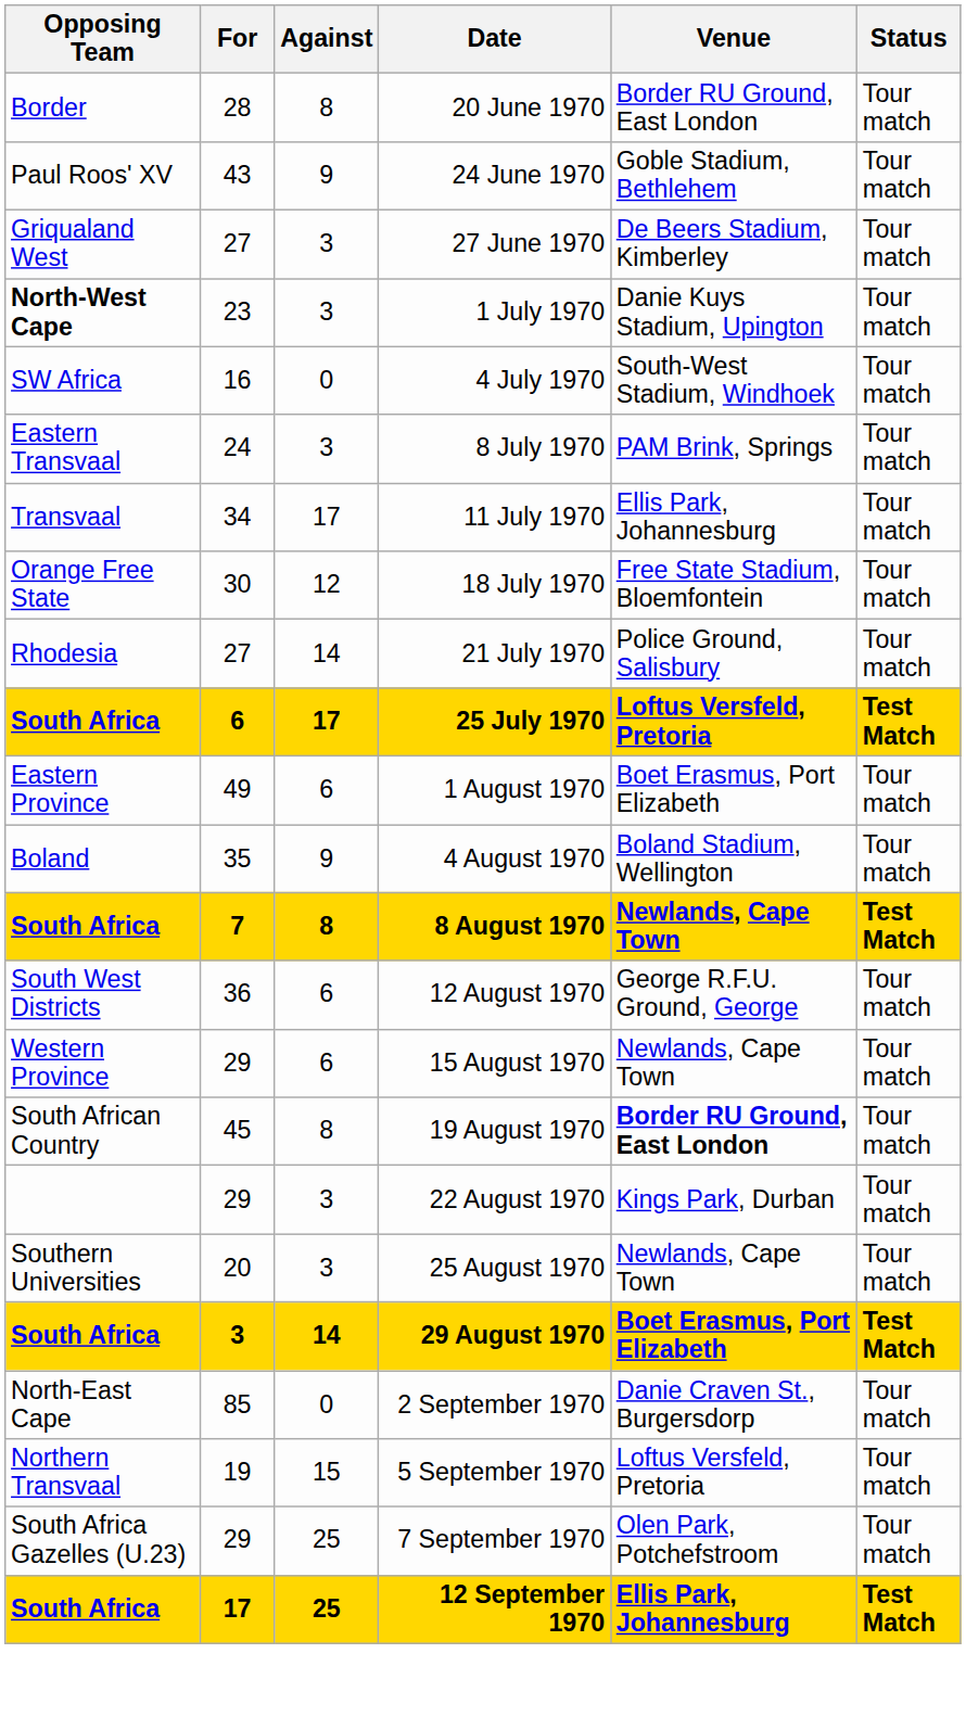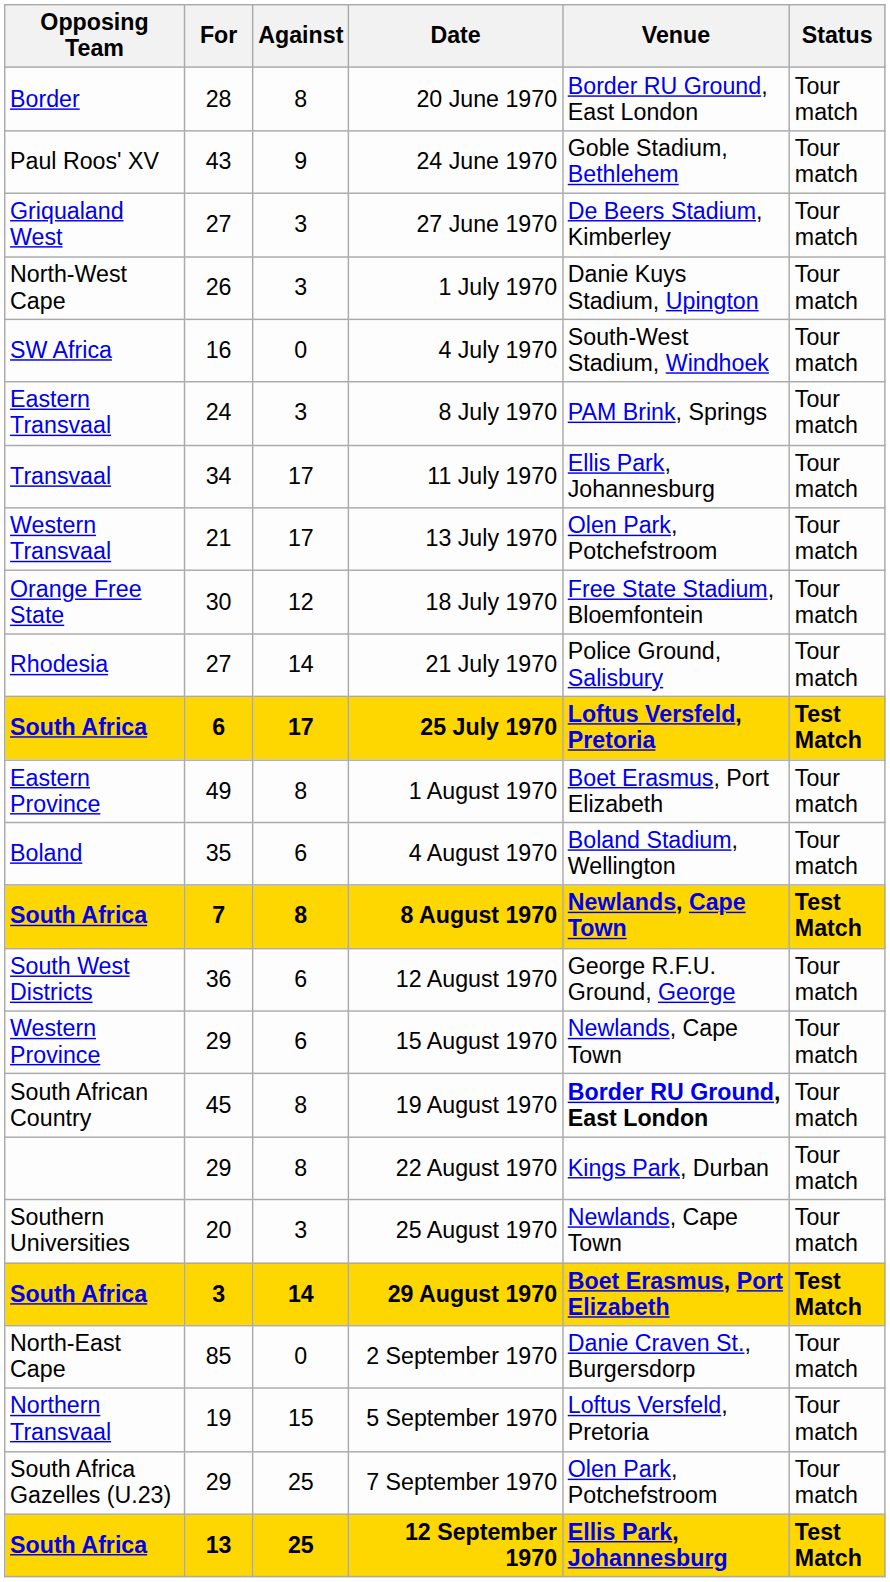1 July 1970 | Opposing Team: bold -> normal
1 July 1970 | For: 23 -> 26
+ row: Western Transvaal | 21 | 17 | 13 July 1970 | Olen Park, Potchefstroom | Tour match
1 August 1970 | Against: 6 -> 8
4 August 1970 | Against: 9 -> 6
22 August 1970 | Against: 3 -> 8
12 September 1970 | For: 17 -> 13
